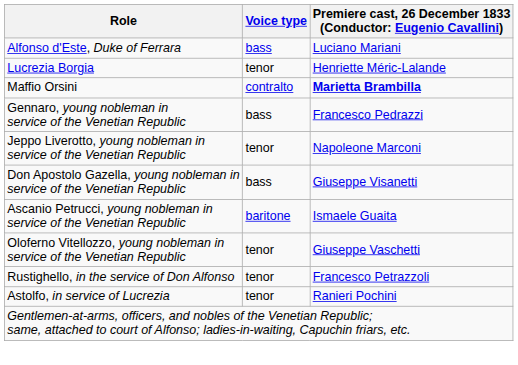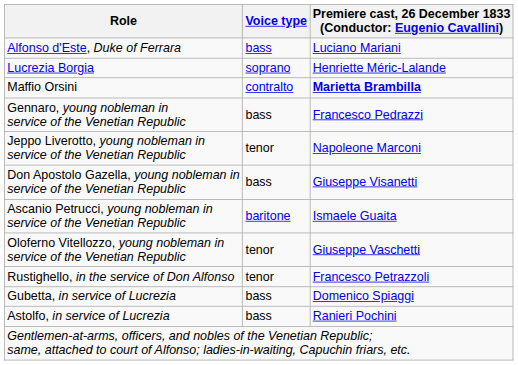Lucrezia Borgia | Voice type: tenor -> soprano
+ row: Gubetta, in service of Lucrezia | bass | Domenico Spiaggi
Astolfo, in service of Lucrezia | Voice type: tenor -> bass
